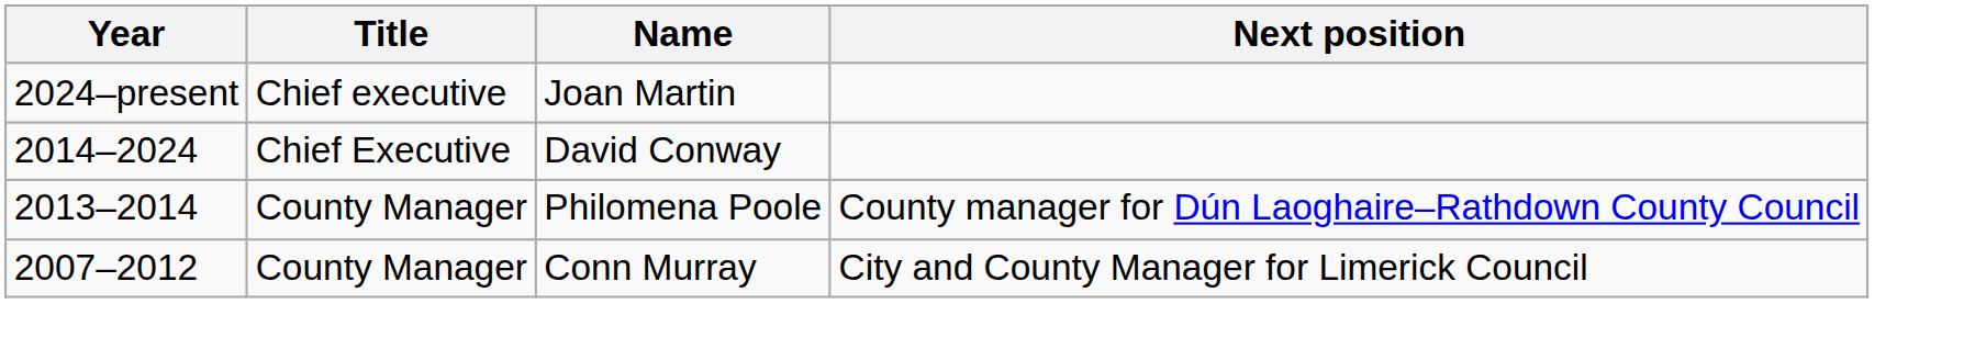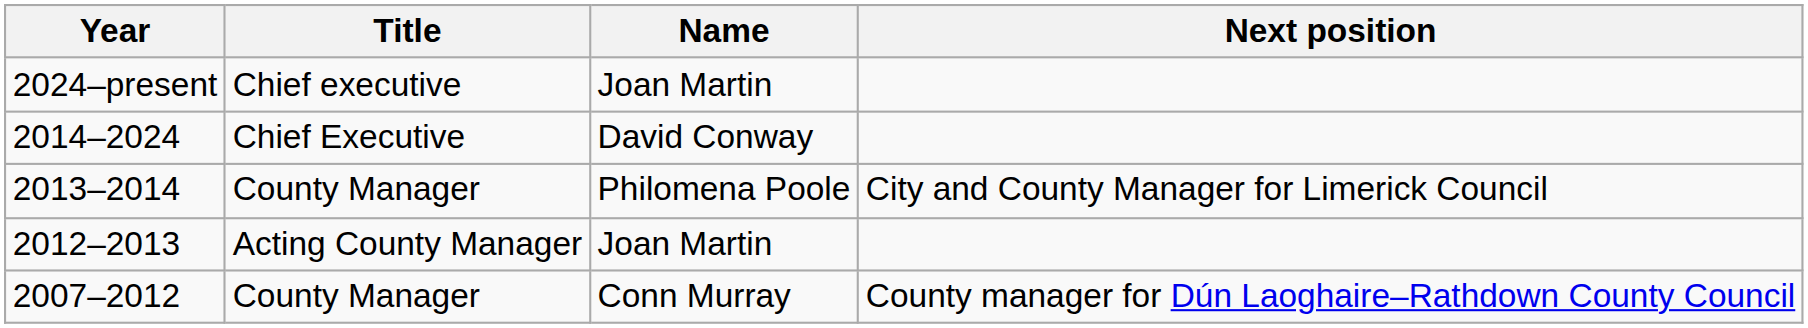2013–2014 | Next position: County manager for Dún Laoghaire–Rathdown County Council -> City and County Manager for Limerick Council
+ row: 2012–2013 | Acting County Manager | Joan Martin
2007–2012 | Next position: City and County Manager for Limerick Council -> County manager for Dún Laoghaire–Rathdown County Council
